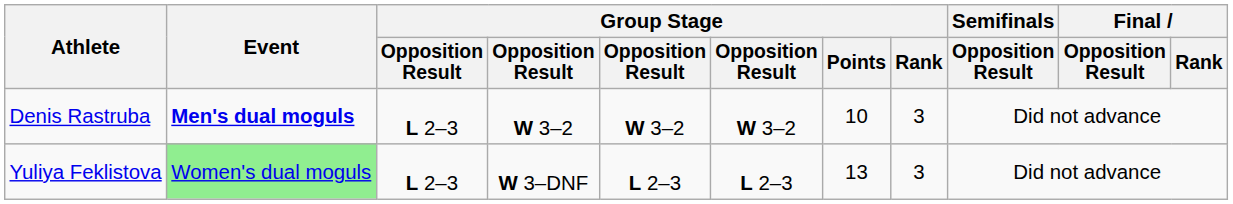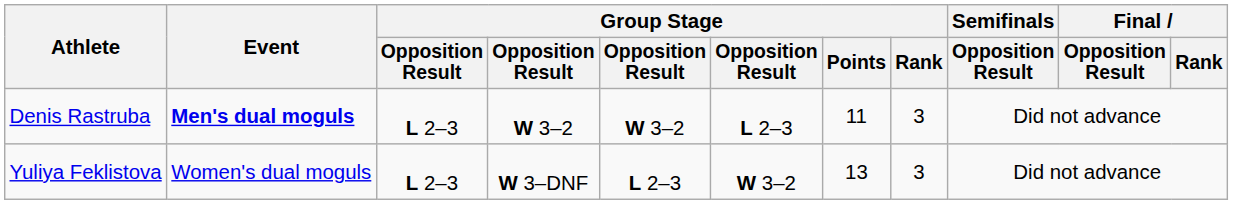Denis Rastruba | column 6: W 3–2 -> L 2–3
Denis Rastruba | Group Stage / Points: 10 -> 11
Yuliya Feklistova | Event: lightgreen background -> no background
Yuliya Feklistova | column 6: L 2–3 -> W 3–2
